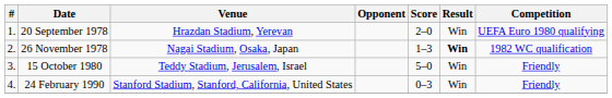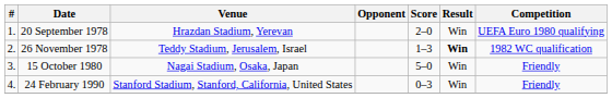26 November 1978 | Venue: Nagai Stadium, Osaka, Japan -> Teddy Stadium, Jerusalem, Israel
15 October 1980 | Venue: Teddy Stadium, Jerusalem, Israel -> Nagai Stadium, Osaka, Japan
